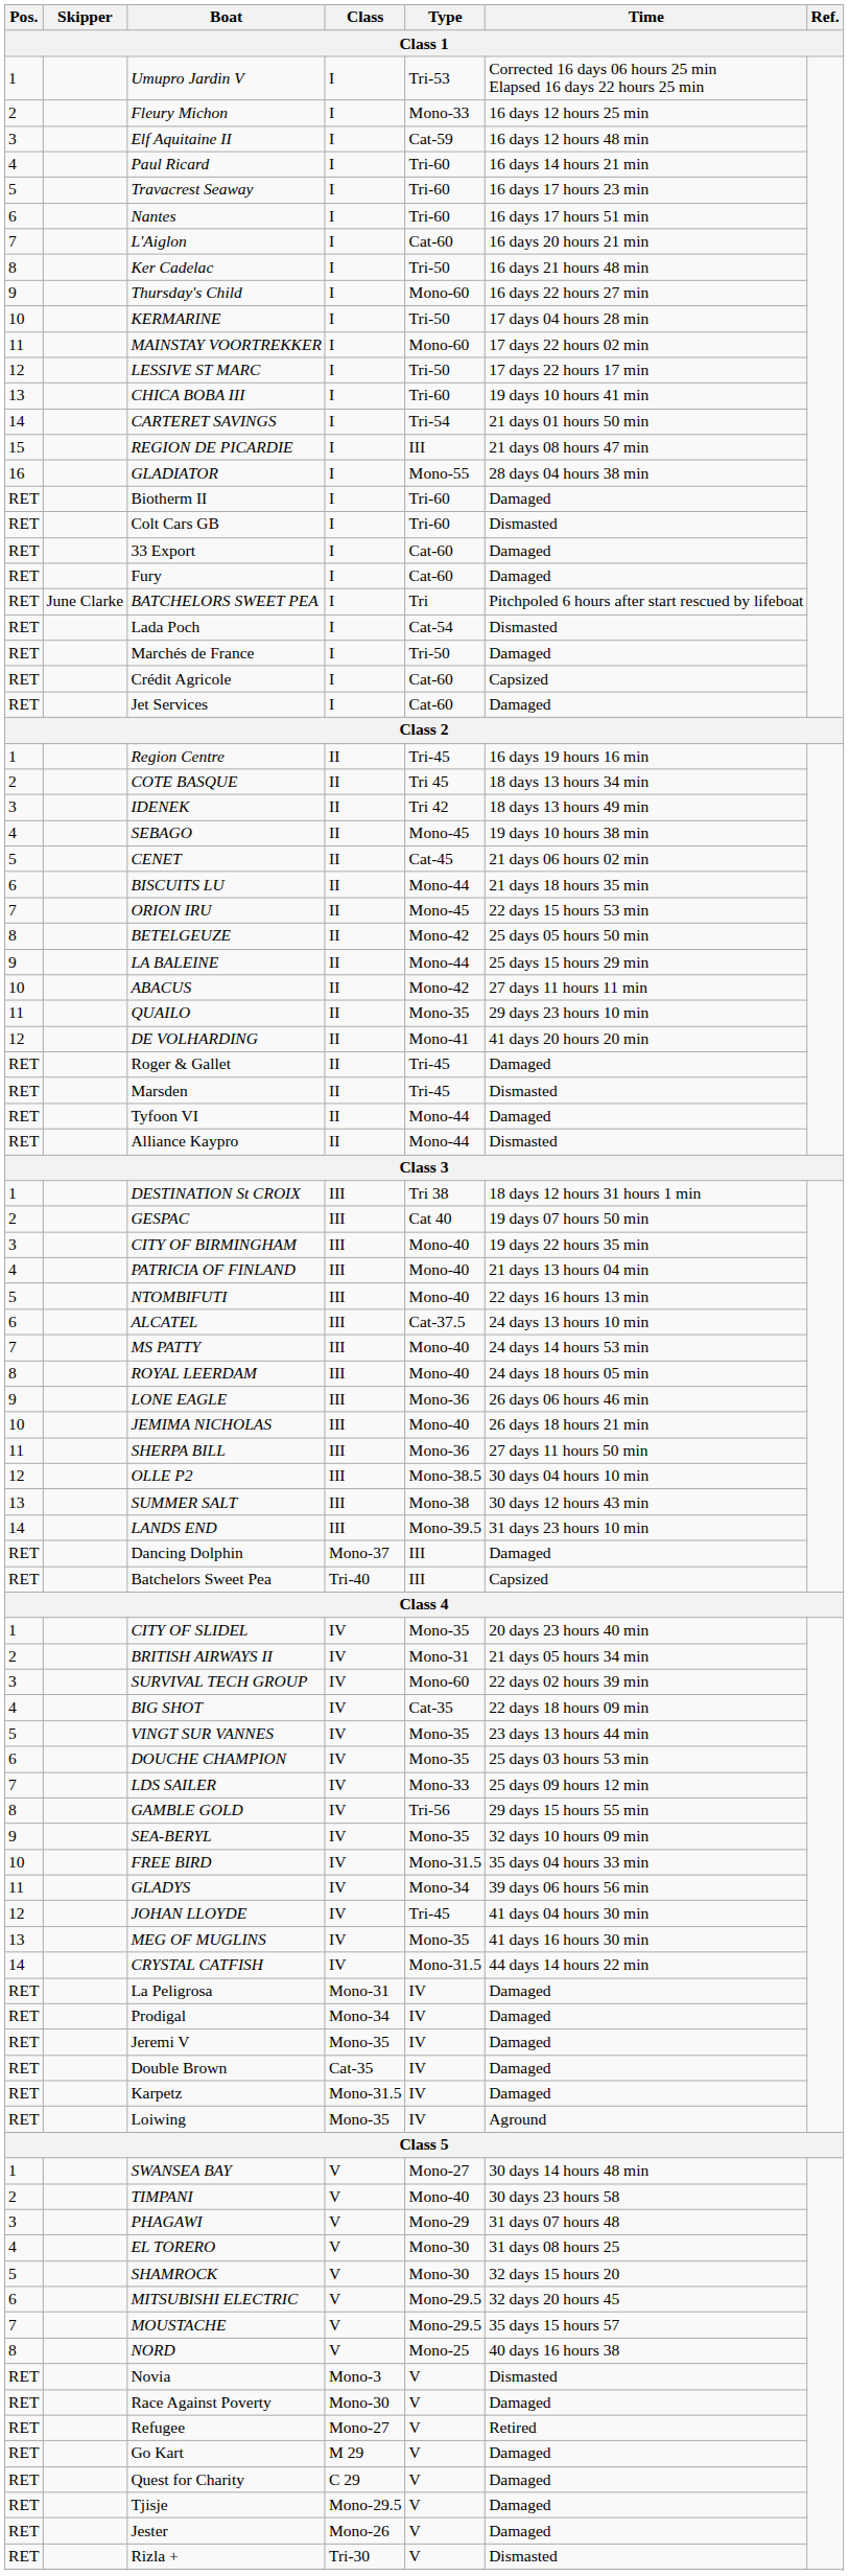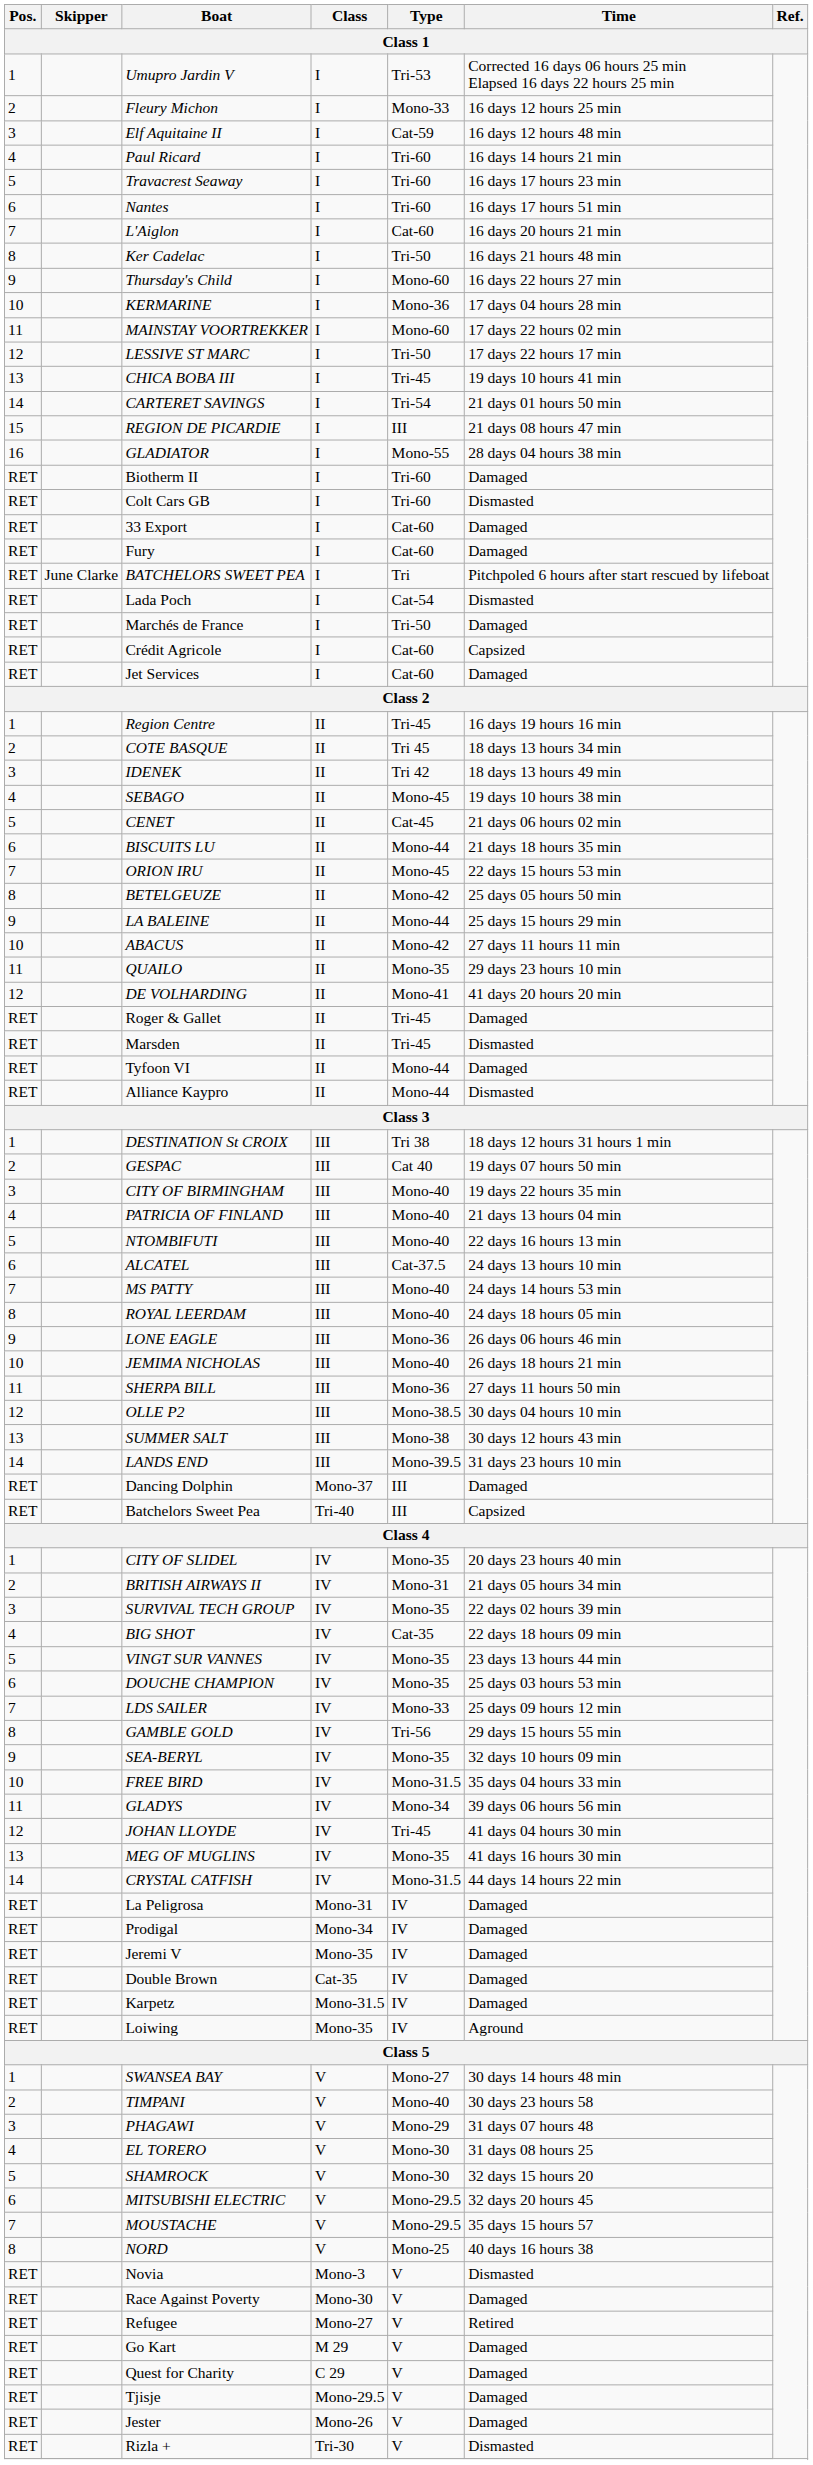KERMARINE | Type: Tri-50 -> Mono-36
CHICA BOBA III | Type: Tri-60 -> Tri-45
SURVIVAL TECH GROUP | Type: Mono-60 -> Mono-35
